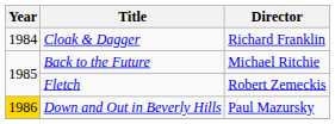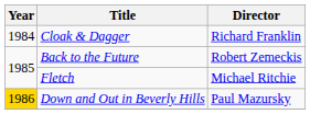Back to the Future | Director: Michael Ritchie -> Robert Zemeckis
Fletch | Director: Robert Zemeckis -> Michael Ritchie
